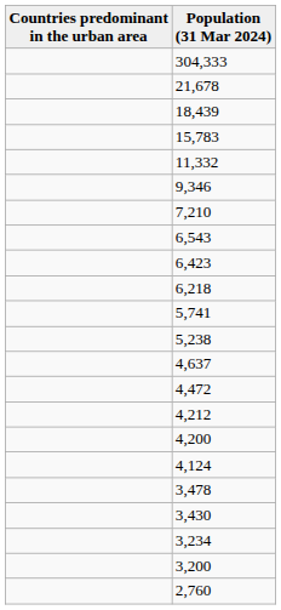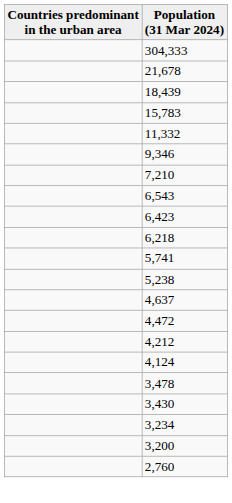- row: 4,200
